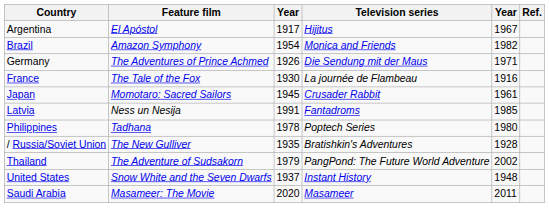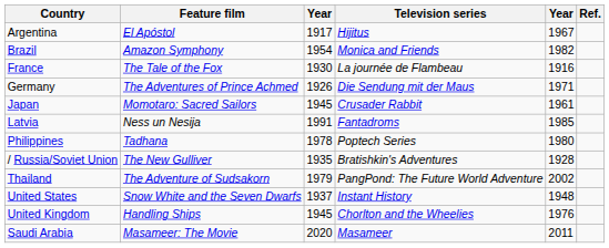rows swapped: France <-> Germany
+ row: United Kingdom | Handling Ships | 1945 | Chorlton and the Wheelies | 1976
